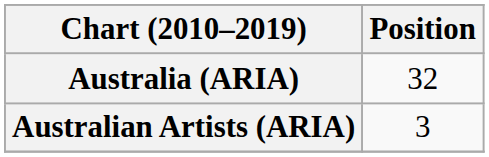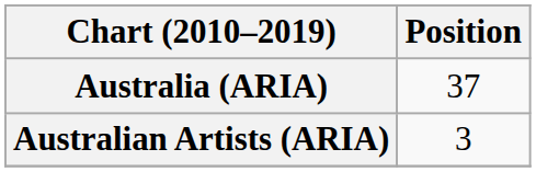Australia (ARIA) | Position: 32 -> 37
